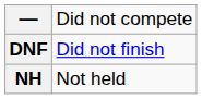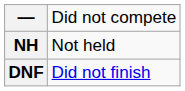rows swapped: DNF <-> NH
